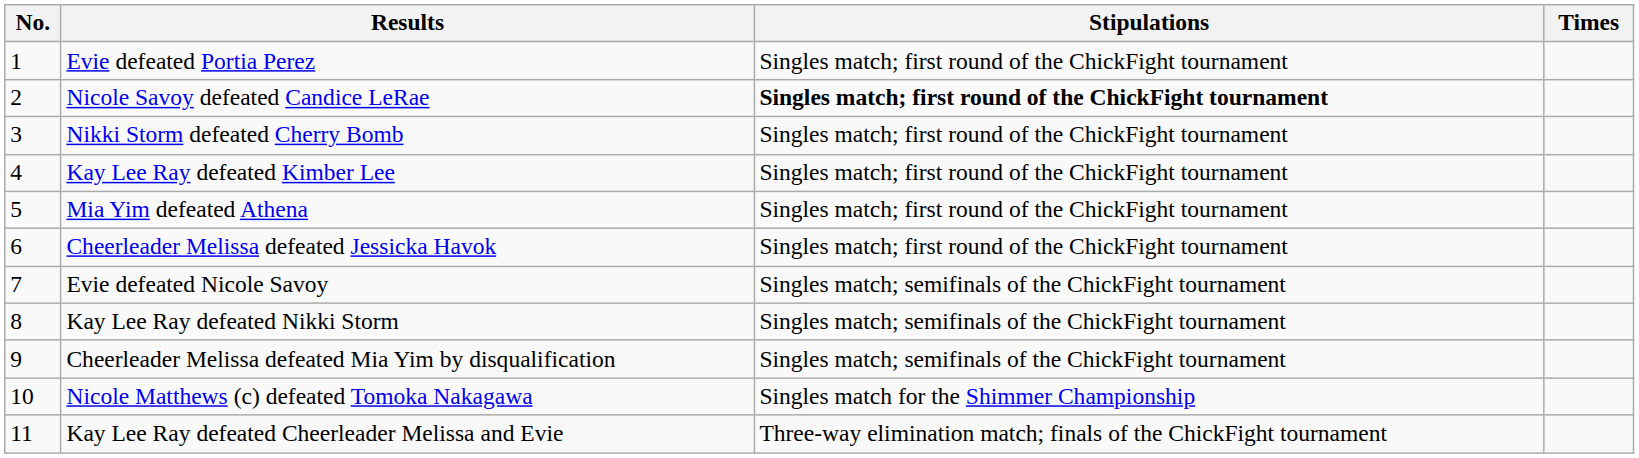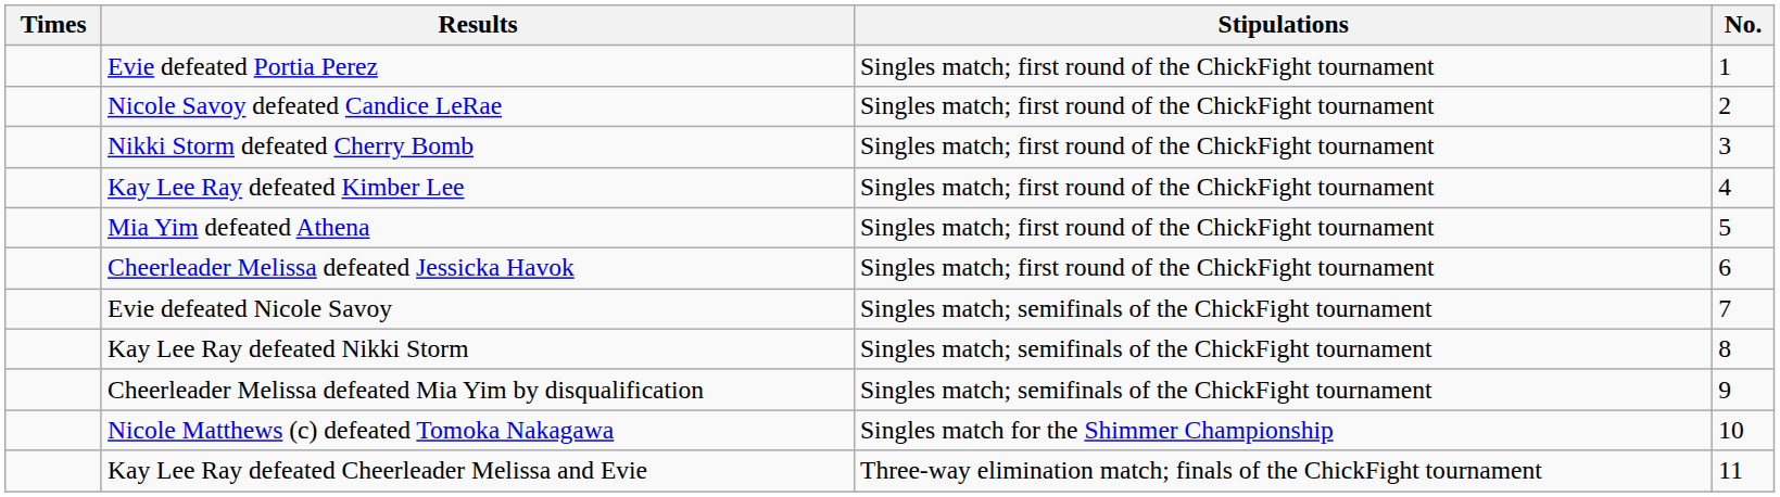columns swapped: No. <-> Times
Nicole Savoy defeated Candice LeRae | Stipulations: bold -> normal
